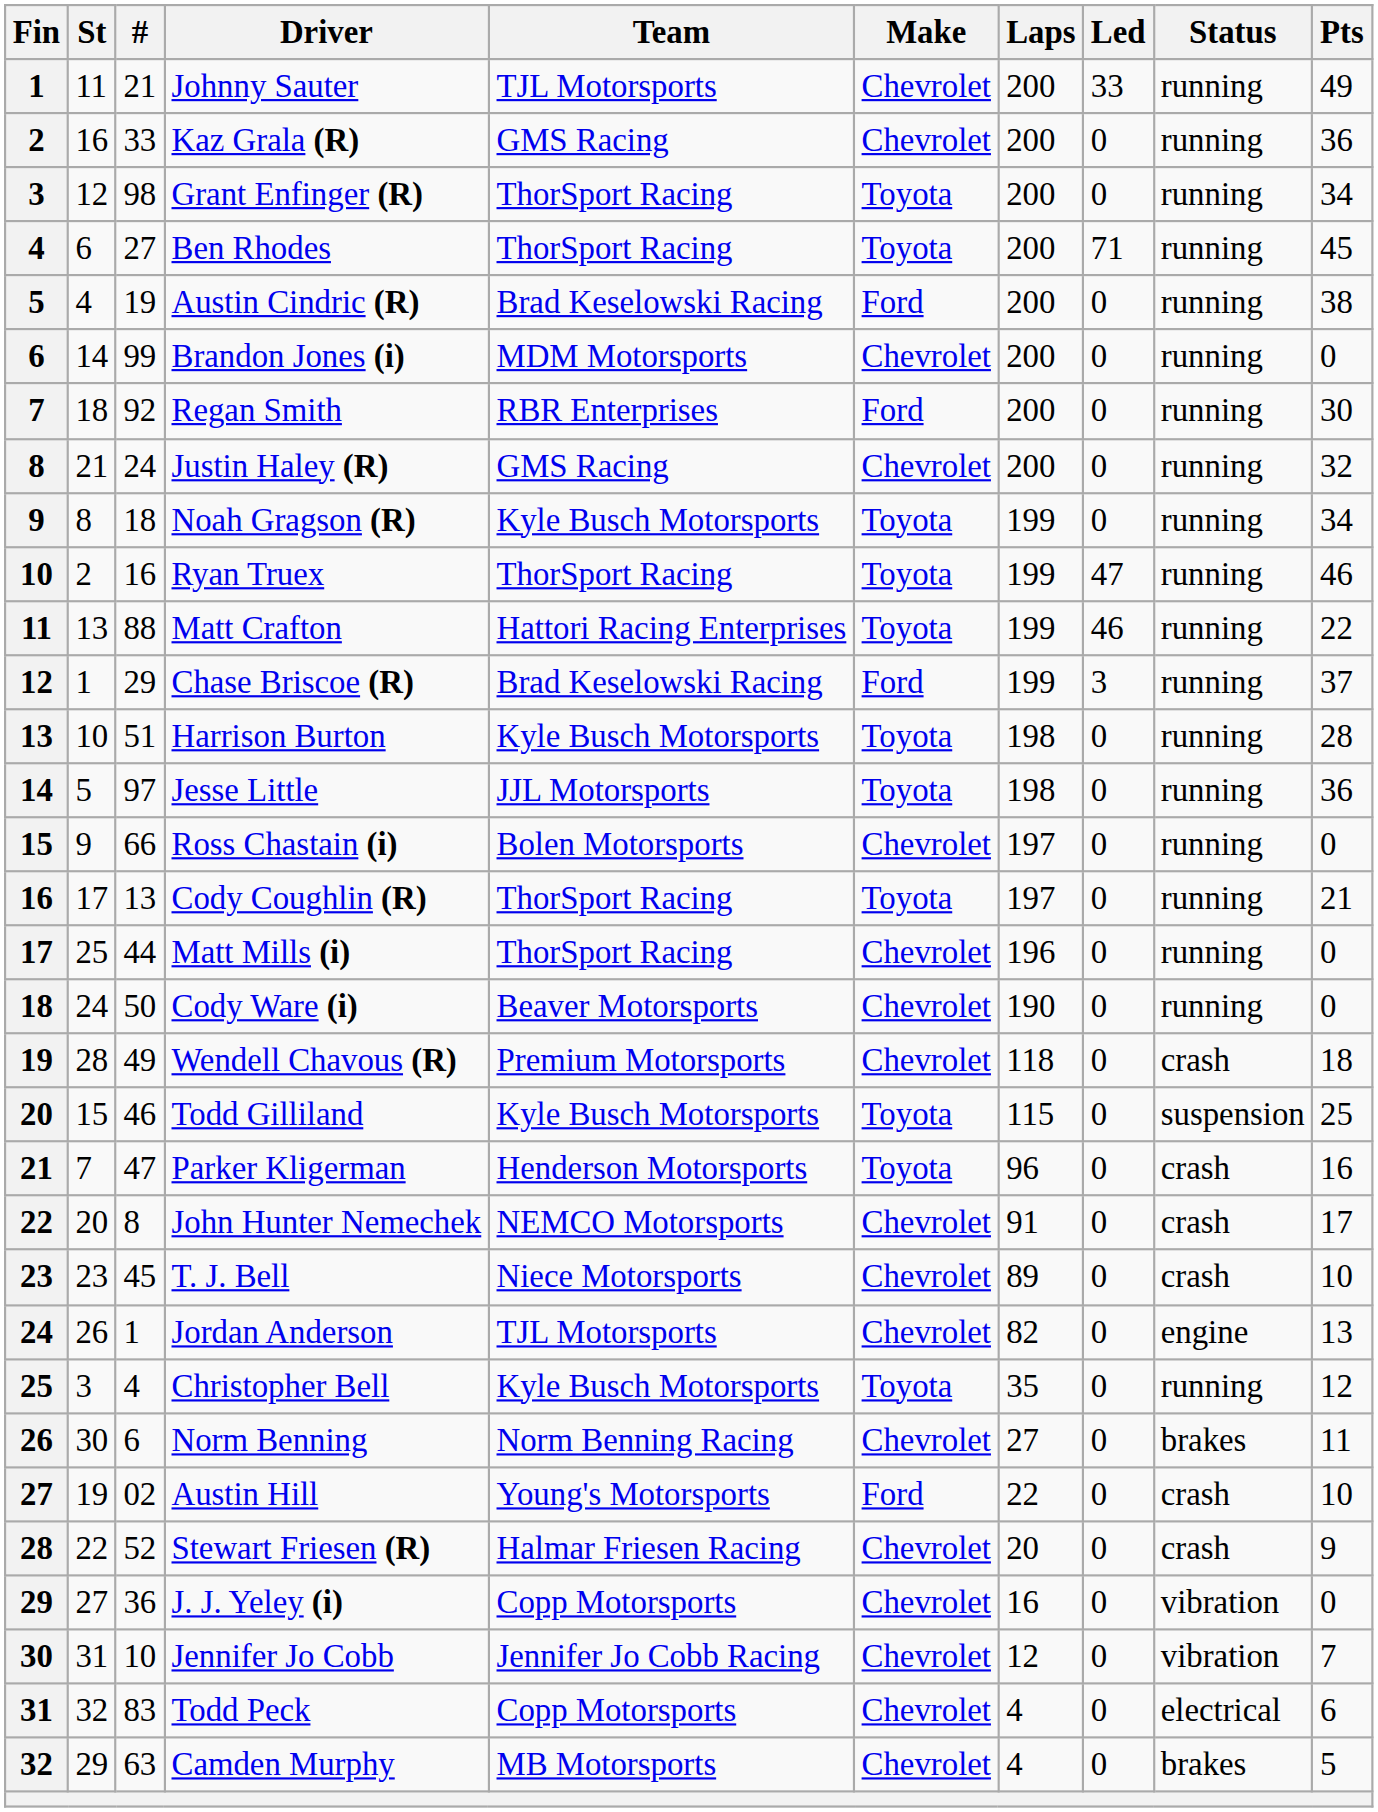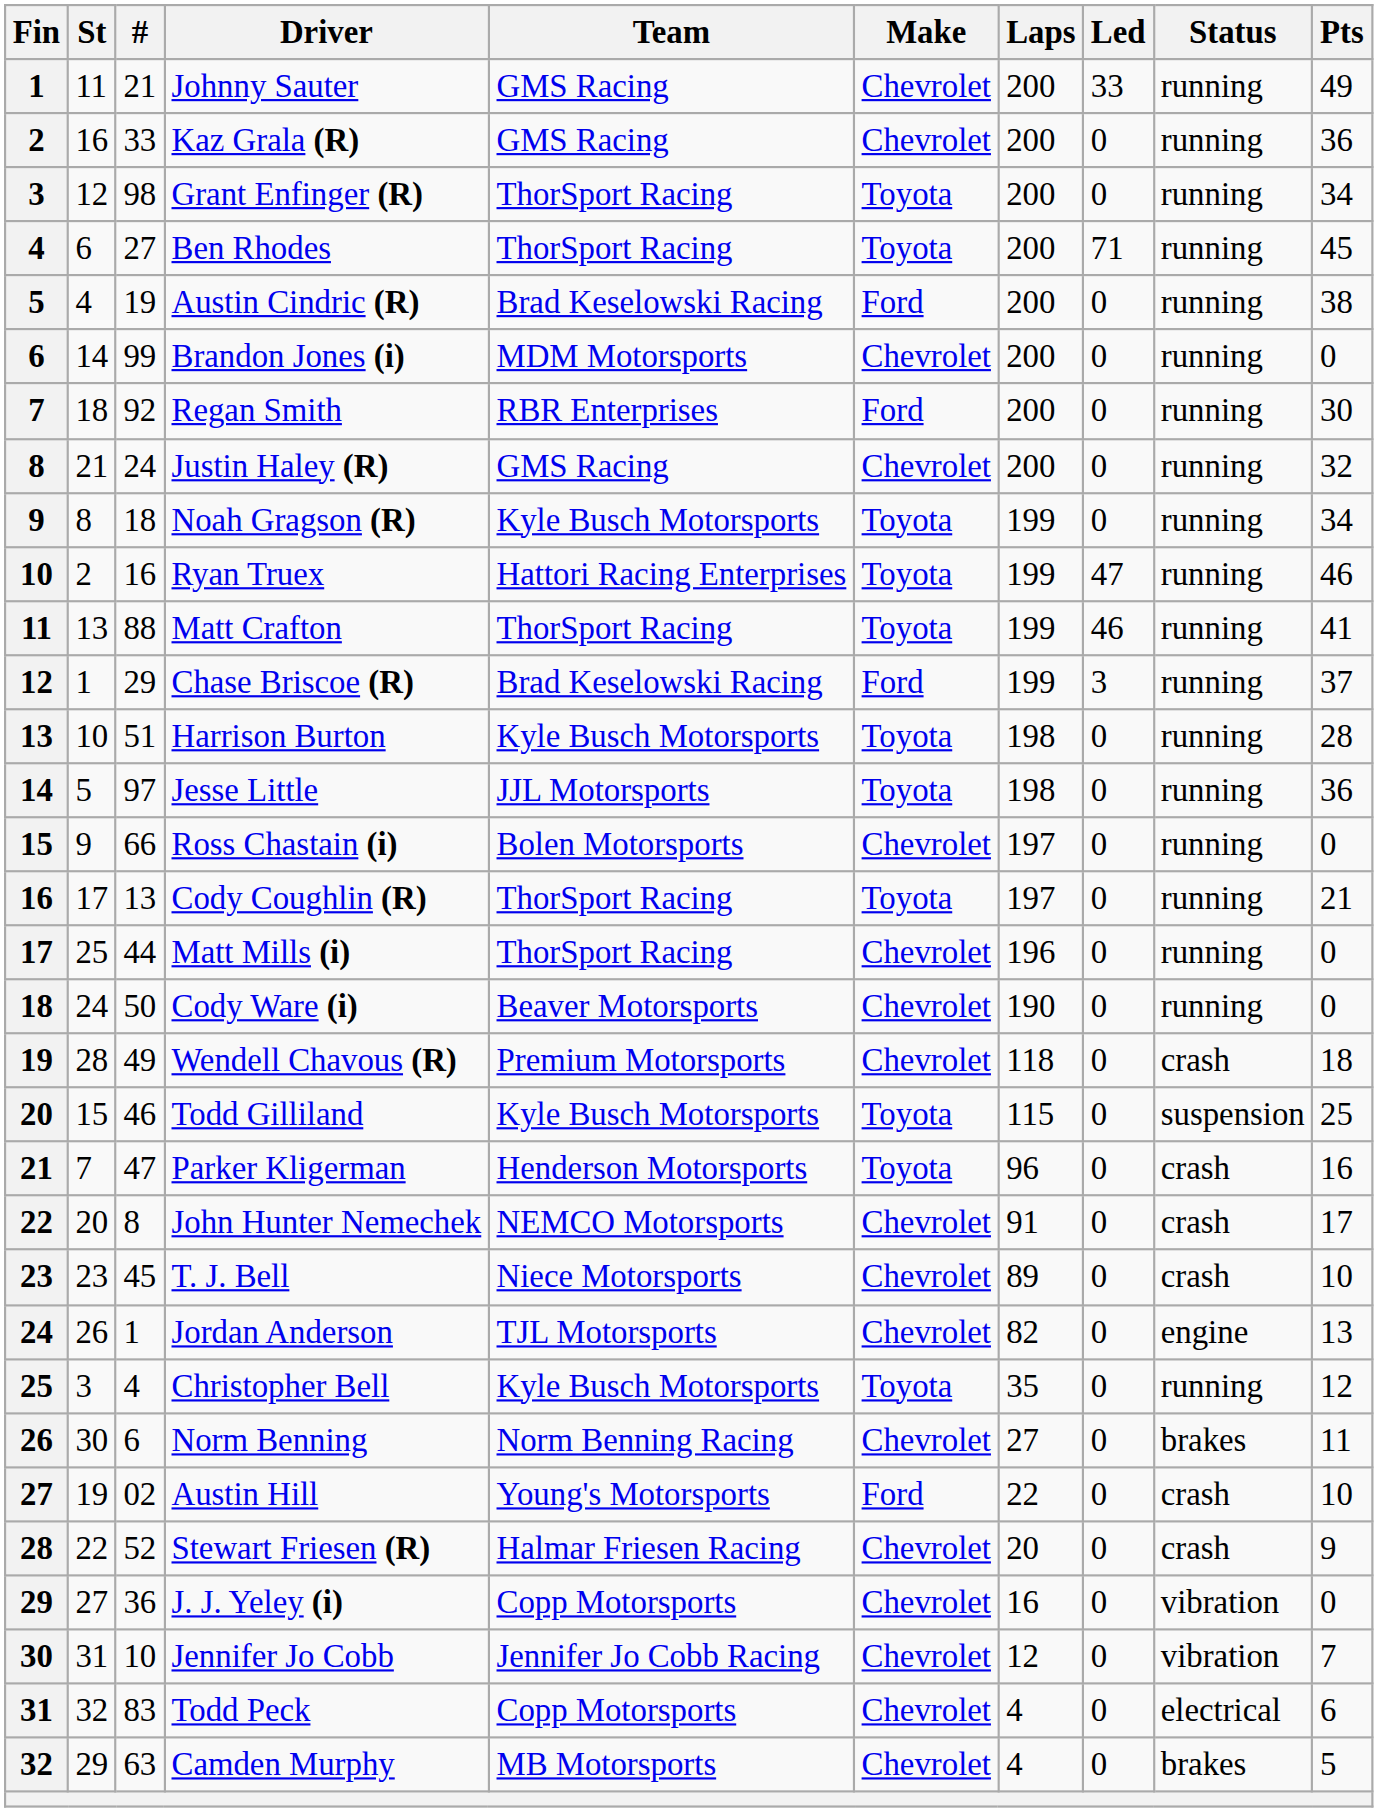Johnny Sauter | Team: TJL Motorsports -> GMS Racing
Ryan Truex | Team: ThorSport Racing -> Hattori Racing Enterprises
Matt Crafton | Team: Hattori Racing Enterprises -> ThorSport Racing
Matt Crafton | Pts: 22 -> 41
